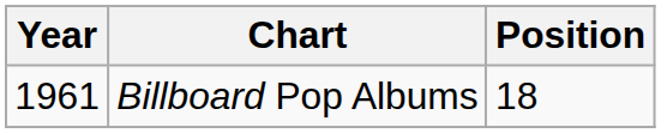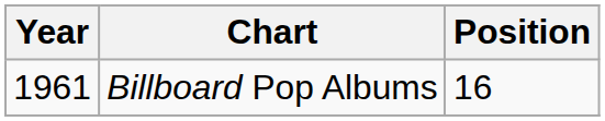Billboard Pop Albums | Position: 18 -> 16
